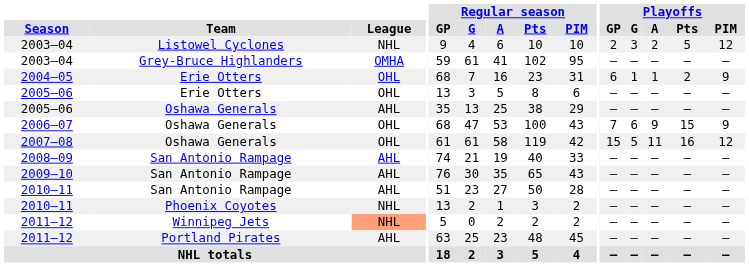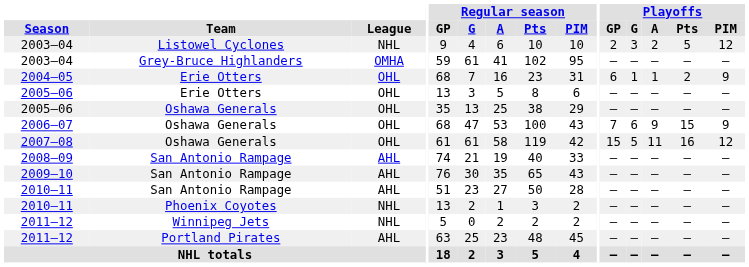2005–06 / Oshawa Generals | League: AHL -> OHL
2011–12 / Winnipeg Jets | League: lightsalmon background -> no background
